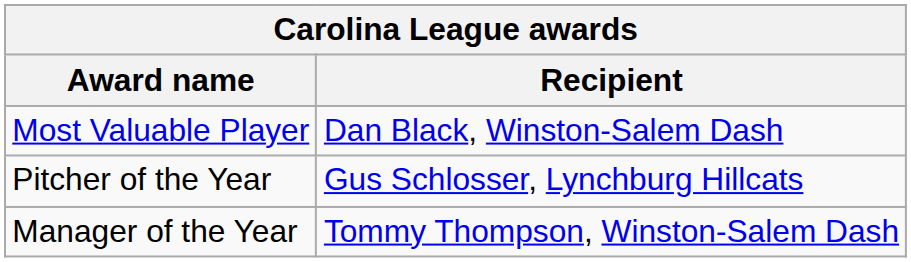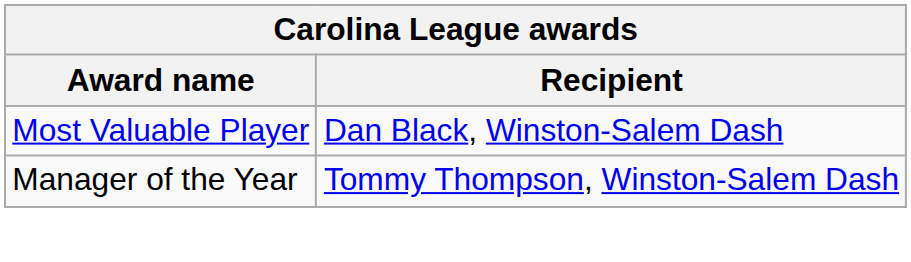- row: Pitcher of the Year | Gus Schlosser, Lynchburg Hillcats
